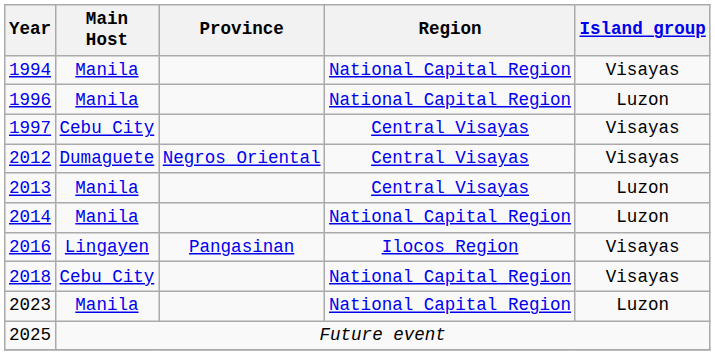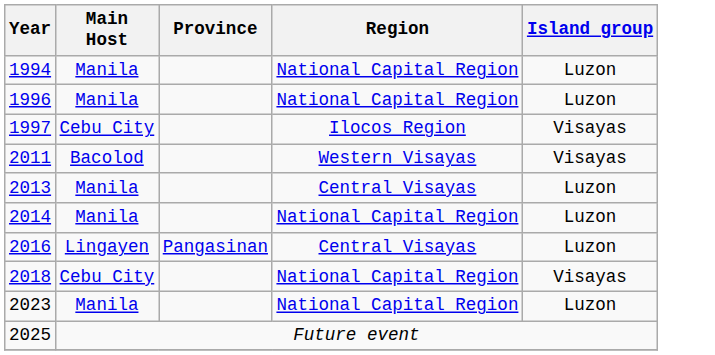1994 | Island group: Visayas -> Luzon
1997 | Region: Central Visayas -> Ilocos Region
+ row: 2011 | Bacolod | Western Visayas | Visayas
- row: 2012 | Dumaguete | Negros Oriental | Central Visayas | Visayas
2016 | Region: Ilocos Region -> Central Visayas
2016 | Island group: Visayas -> Luzon
